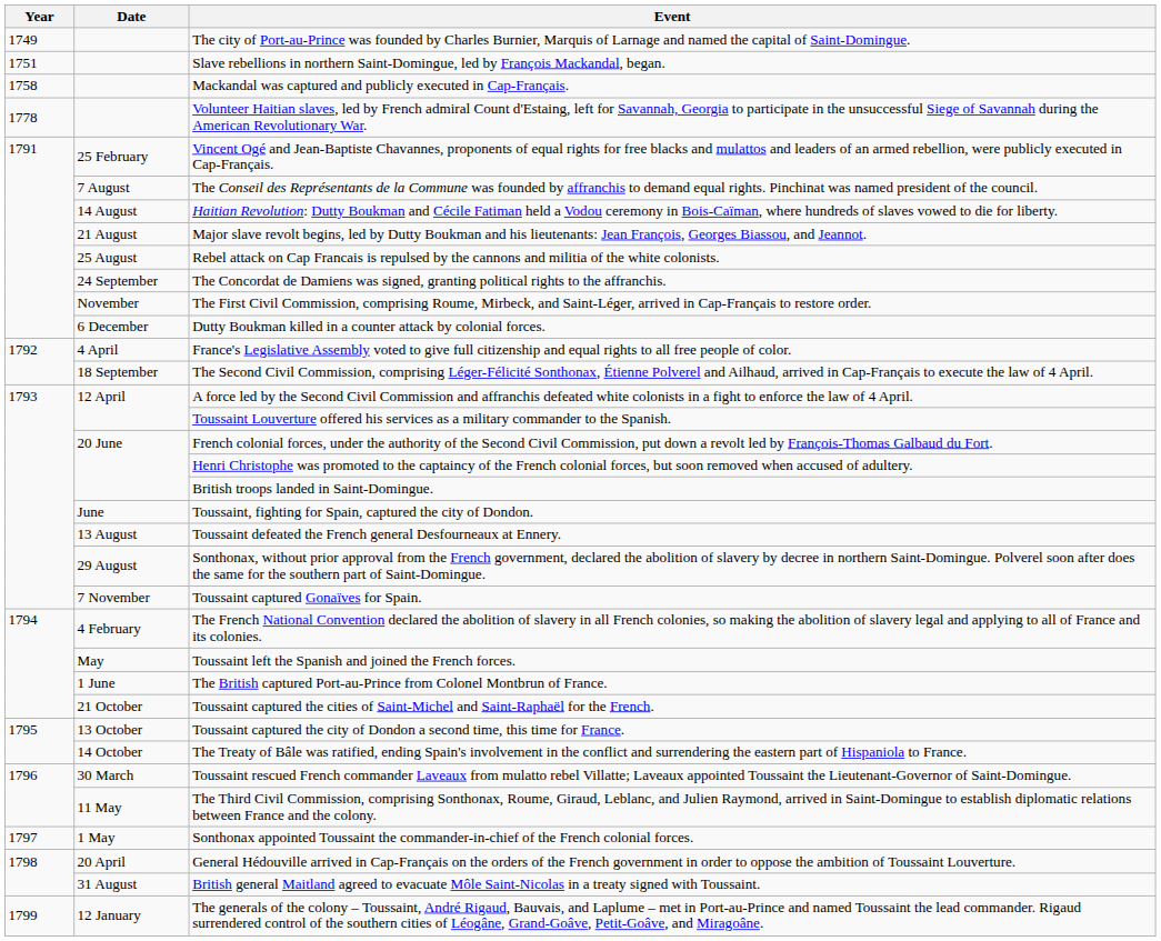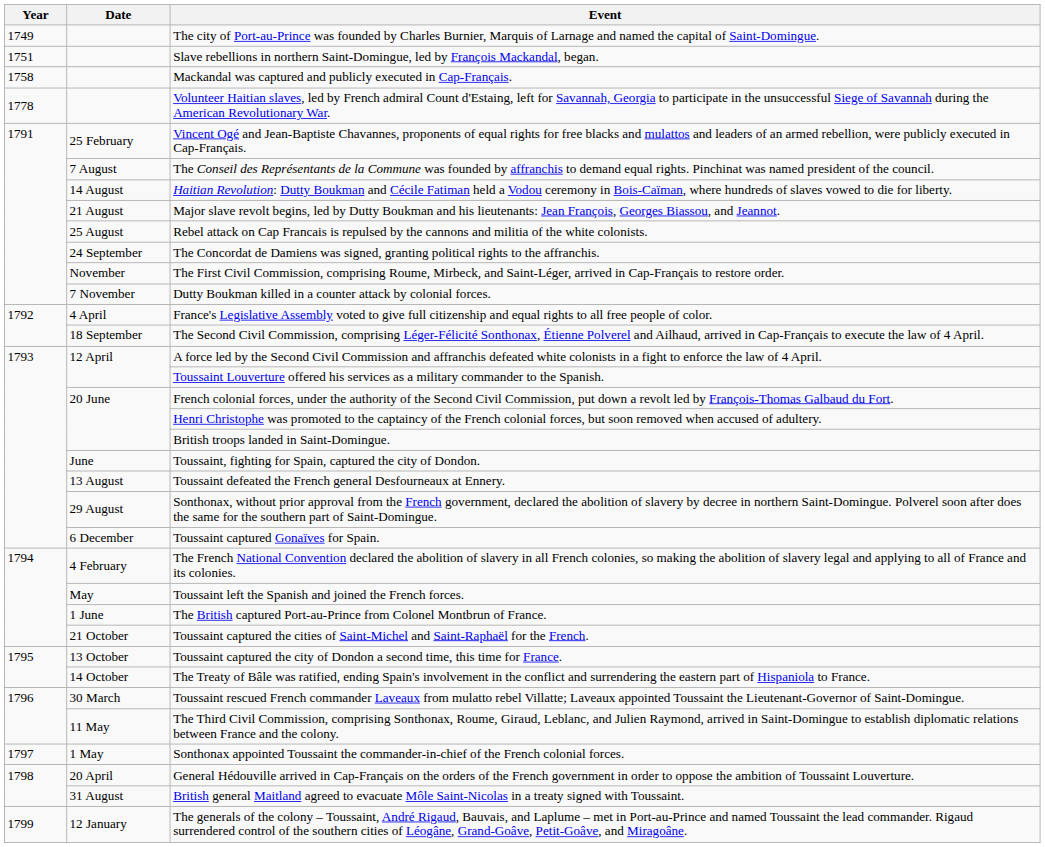Dutty Boukman killed in a counter attack by colonial forces. | Date: 6 December -> 7 November
Toussaint captured Gonaïves for Spain. | Date: 7 November -> 6 December
